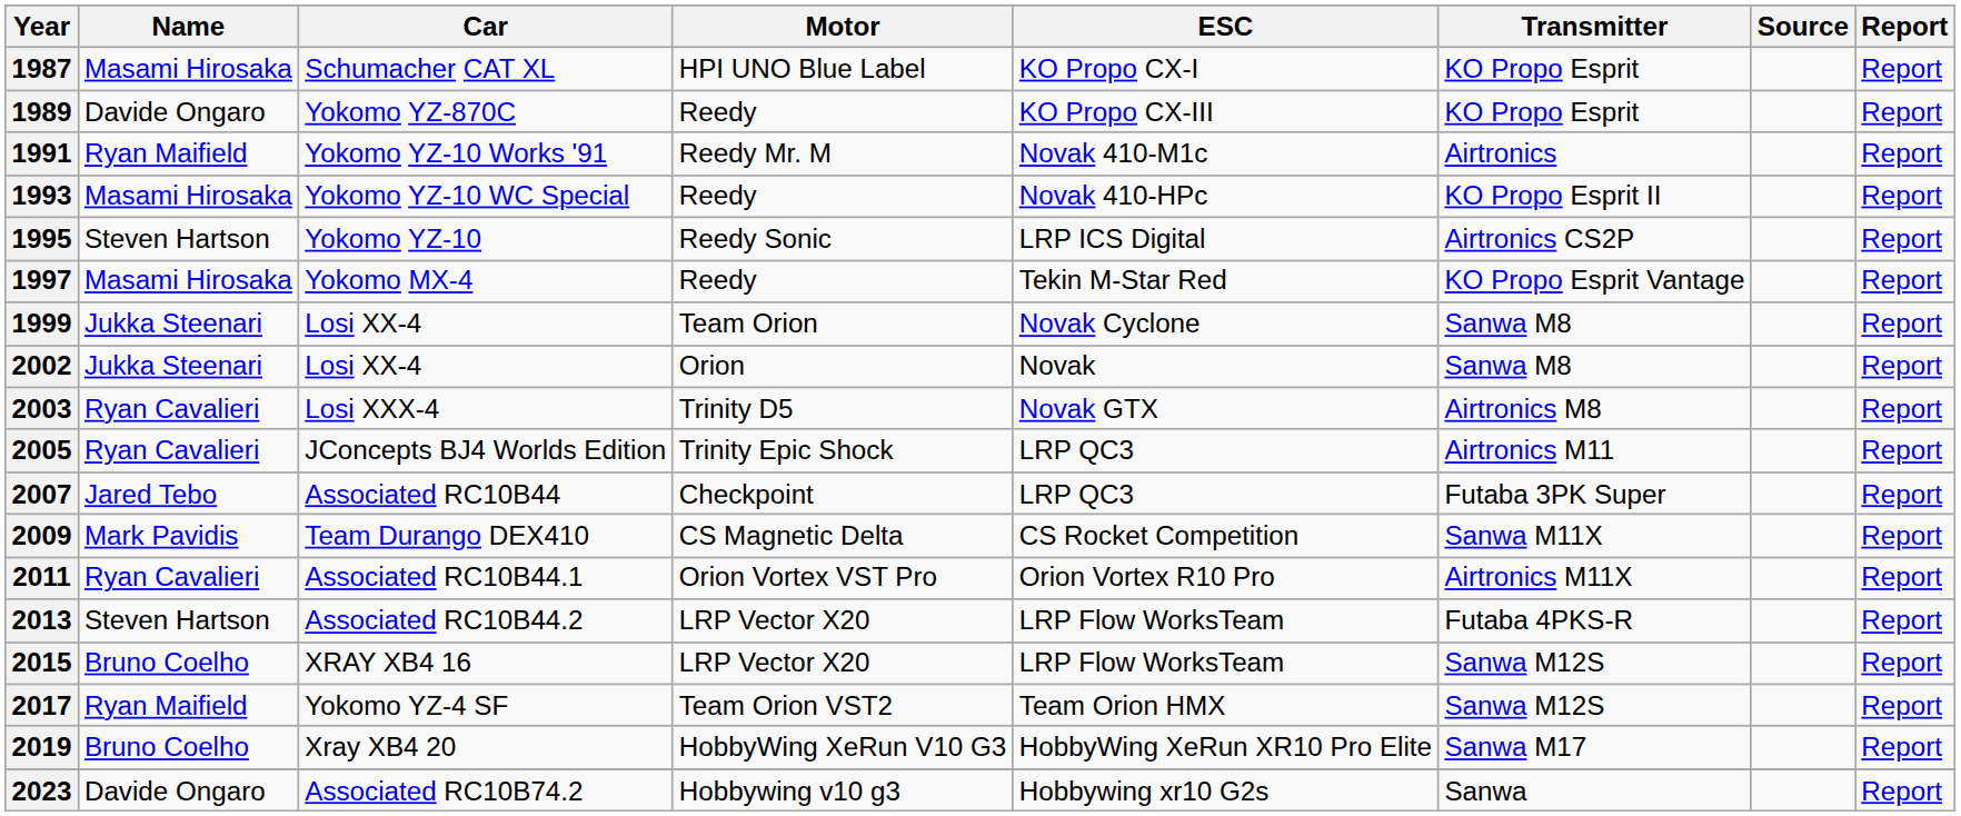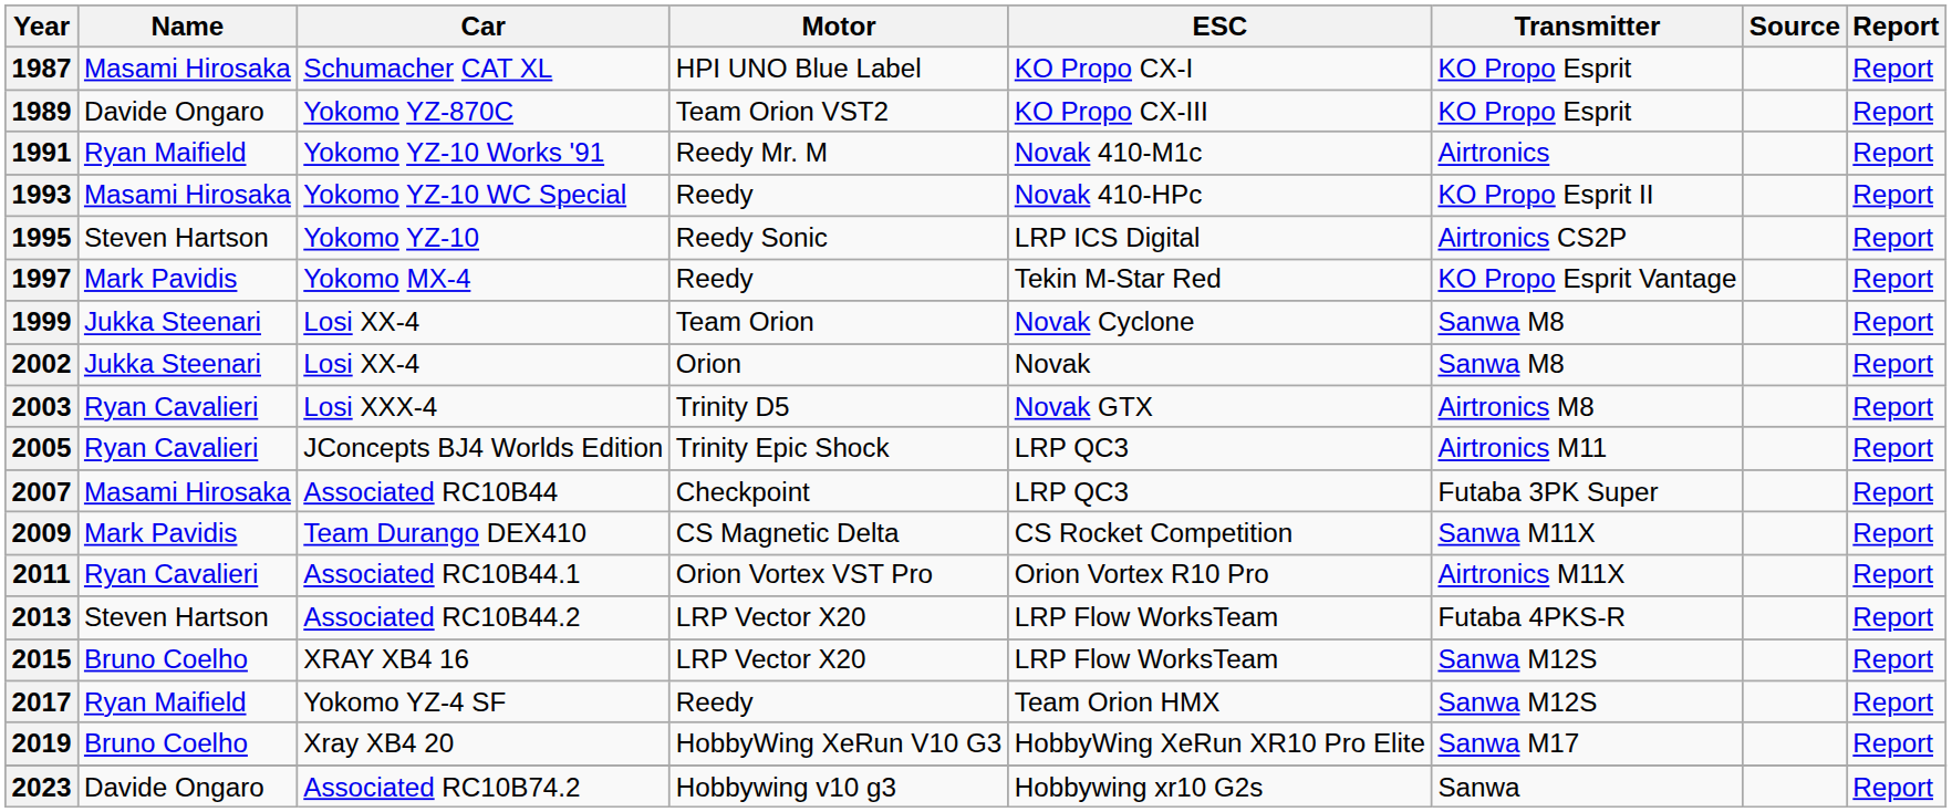1989 | Motor: Reedy -> Team Orion VST2
1997 | Name: Masami Hirosaka -> Mark Pavidis
2007 | Name: Jared Tebo -> Masami Hirosaka
2017 | Motor: Team Orion VST2 -> Reedy
